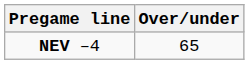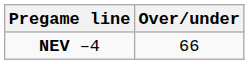NEV –4 | Over/under: 65 -> 66
